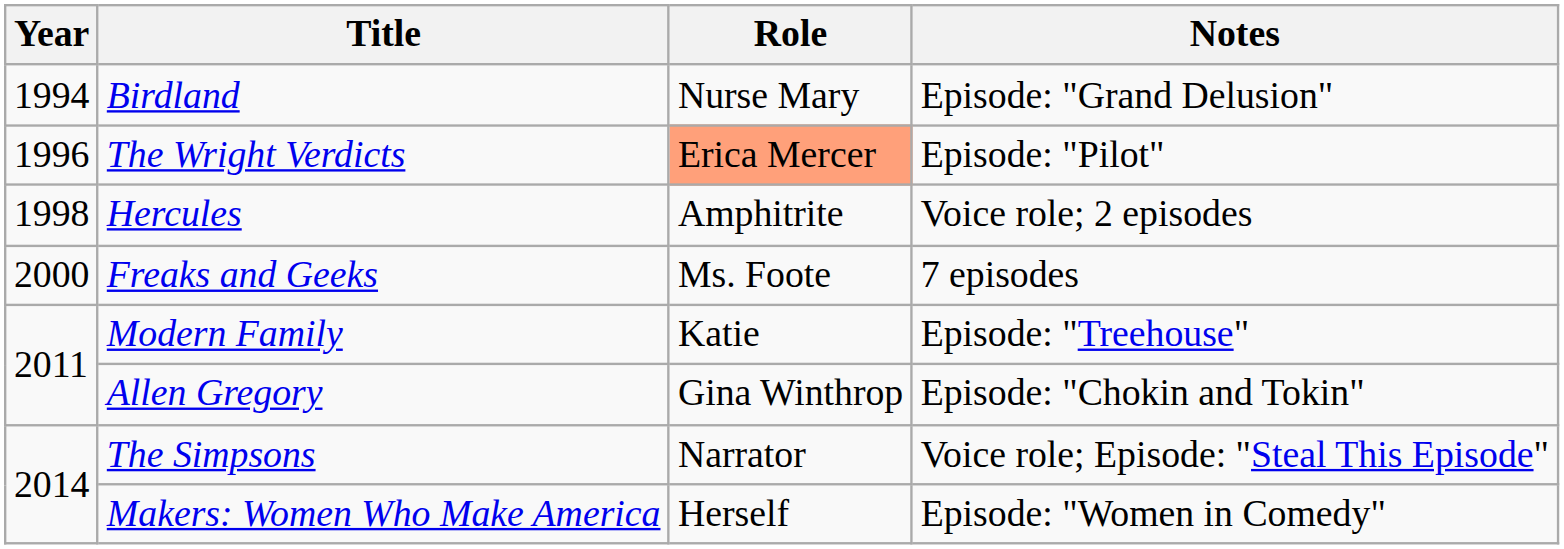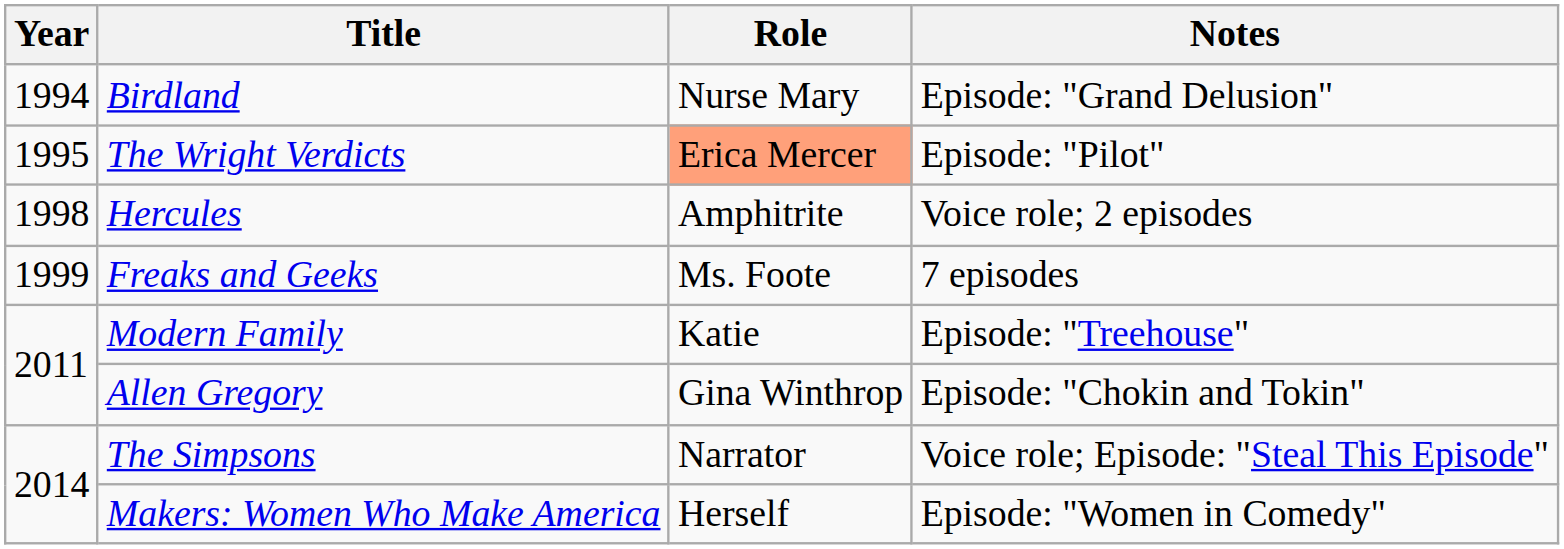The Wright Verdicts | Year: 1996 -> 1995
Freaks and Geeks | Year: 2000 -> 1999
